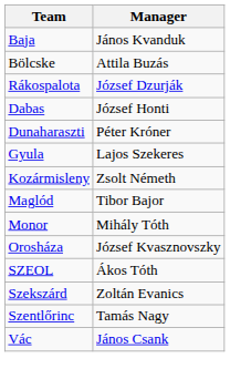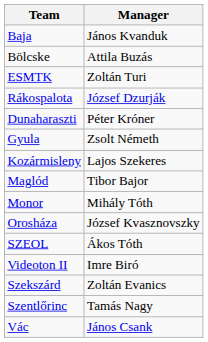+ row: ESMTK | Zoltán Turi
- row: Dabas | József Honti
Gyula | Manager: Lajos Szekeres -> Zsolt Németh
Kozármisleny | Manager: Zsolt Németh -> Lajos Szekeres
+ row: Videoton II | Imre Biró
